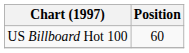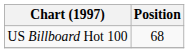US Billboard Hot 100 | Position: 60 -> 68
